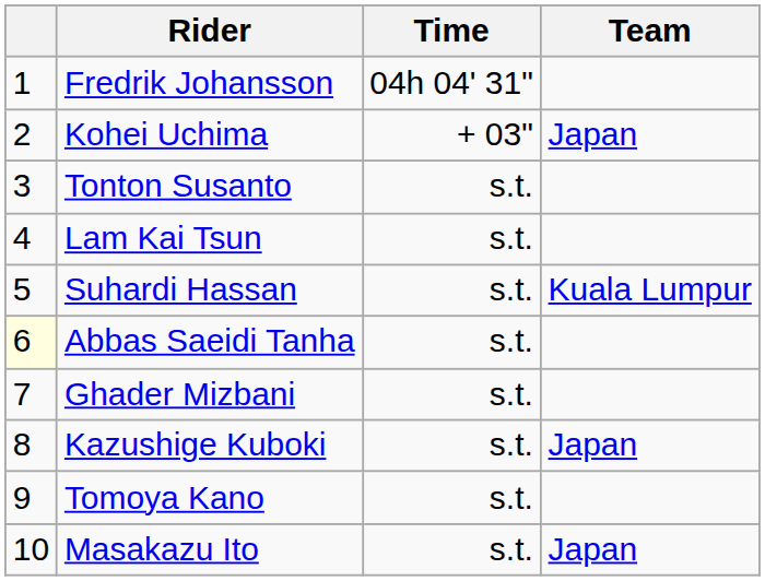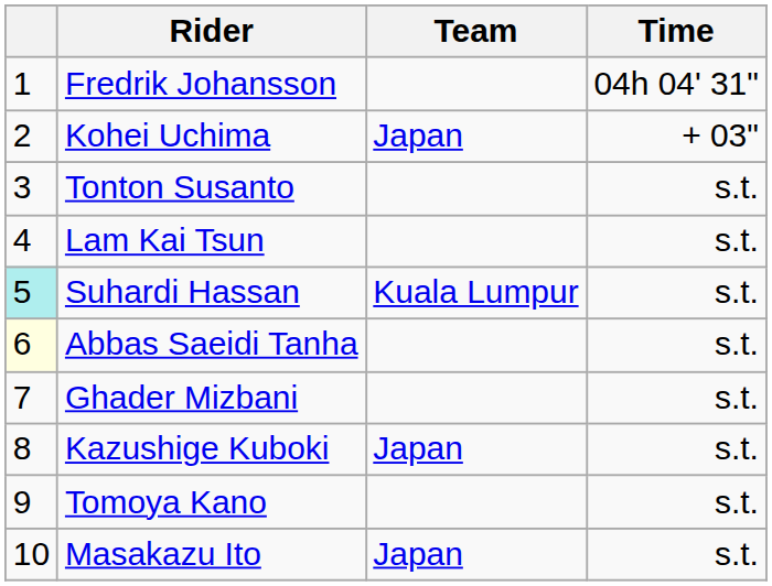columns swapped: Team <-> Time
Suhardi Hassan | column 1: no background -> paleturquoise background
